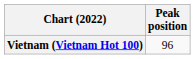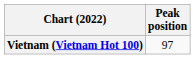Vietnam (Vietnam Hot 100) | Peak position: 96 -> 97
